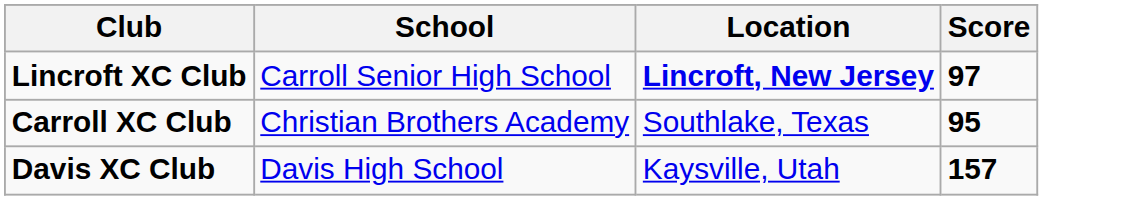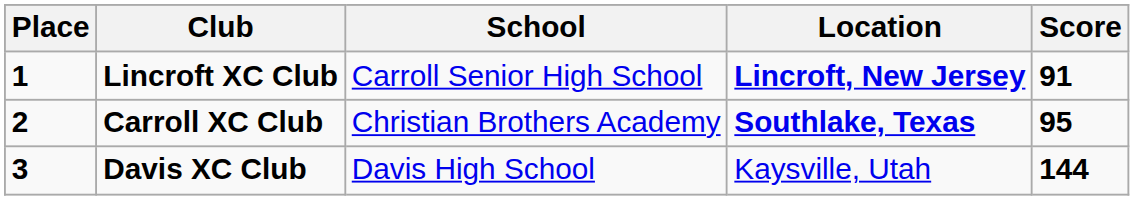+ column: Place | 1 | 2 | 3
Lincroft XC Club | Score: 97 -> 91
Carroll XC Club | Location: normal -> bold
Davis XC Club | Score: 157 -> 144
